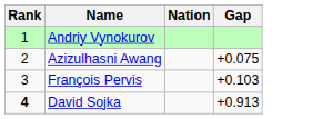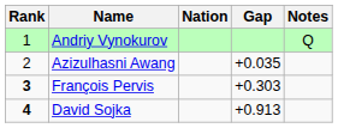+ column: Notes | Q
Azizulhasni Awang | Gap: +0.075 -> +0.035
François Pervis | Rank: normal -> bold
François Pervis | Gap: +0.103 -> +0.303
